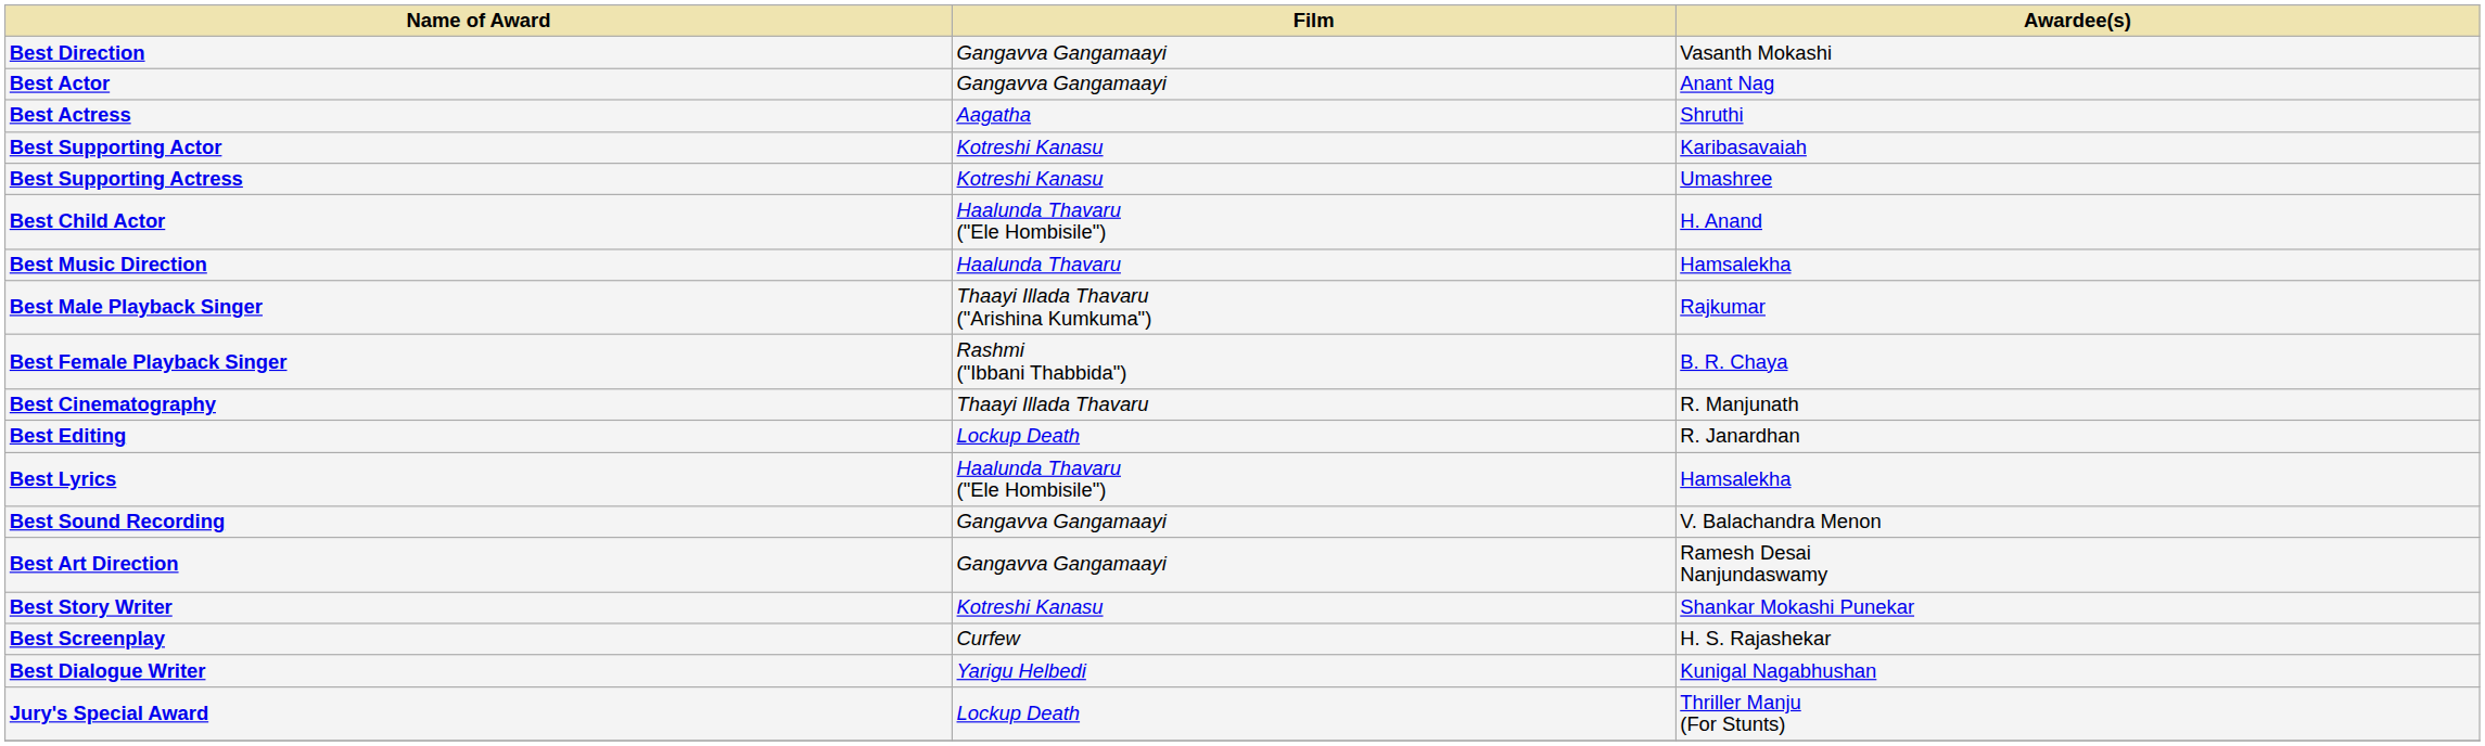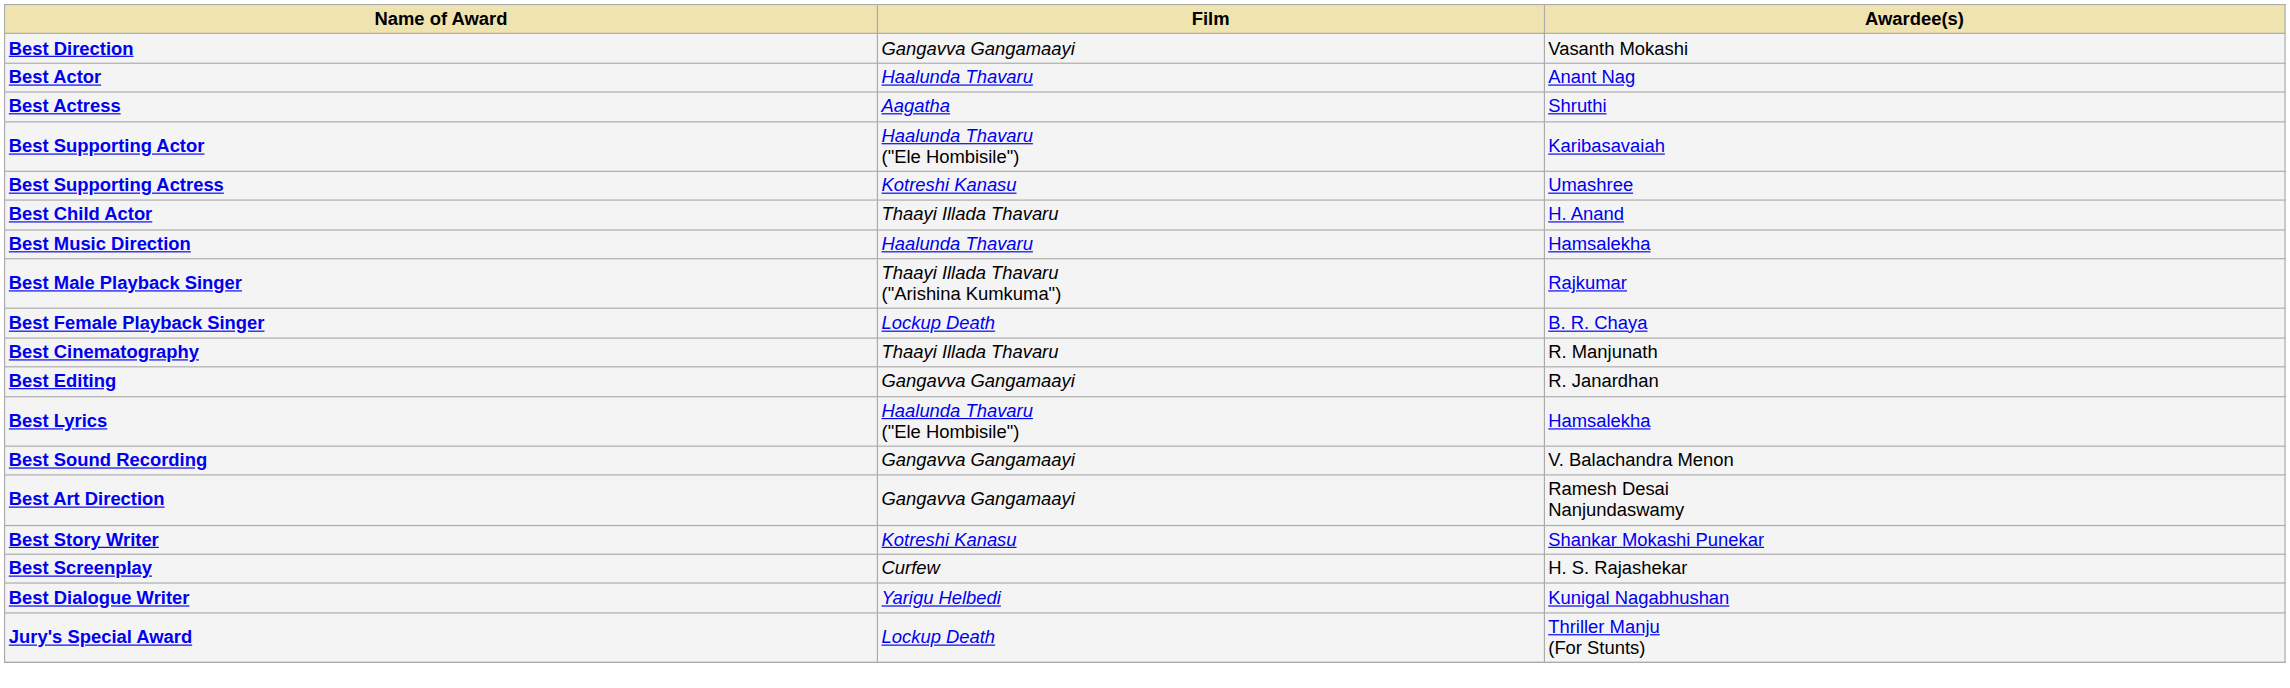Best Actor | Film: Gangavva Gangamaayi -> Haalunda Thavaru
Best Supporting Actor | Film: Kotreshi Kanasu -> Haalunda Thavaru ("Ele Hombisile")
Best Child Actor | Film: Haalunda Thavaru ("Ele Hombisile") -> Thaayi Illada Thavaru
Best Female Playback Singer | Film: Rashmi ("Ibbani Thabbida") -> Lockup Death
Best Editing | Film: Lockup Death -> Gangavva Gangamaayi
